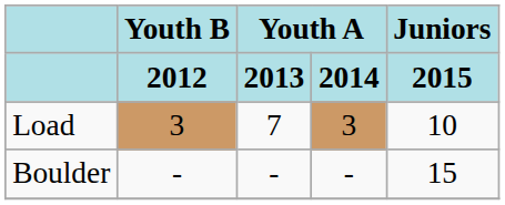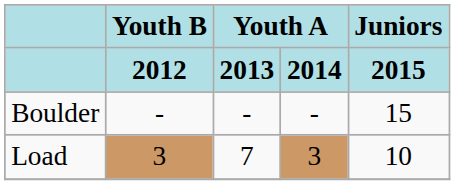rows swapped: Load <-> Boulder
